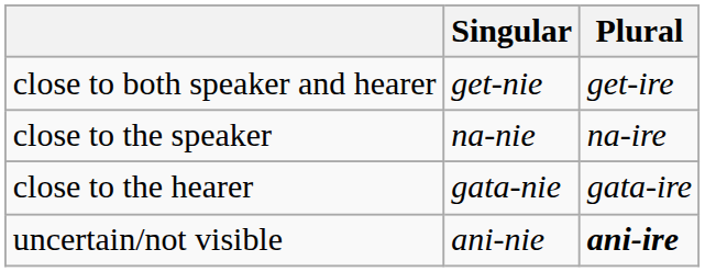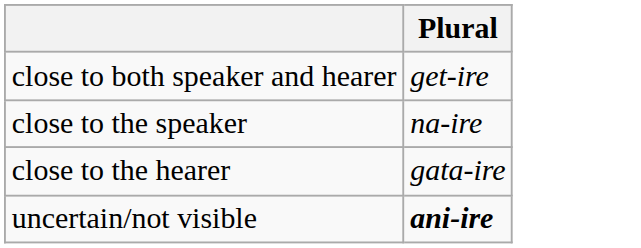- column: Singular | get-nie | na-nie | gata-nie | ani-nie
